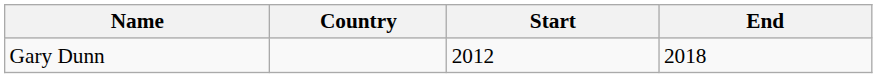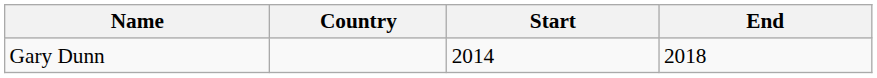Gary Dunn | Start: 2012 -> 2014
